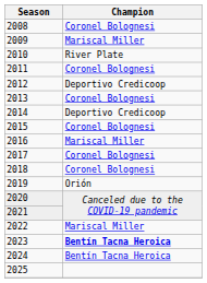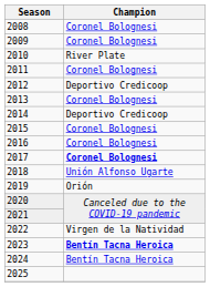2009 | Champion: Mariscal Miller -> Coronel Bolognesi
2016 | Champion: Mariscal Miller -> Coronel Bolognesi
2017 | Champion: normal -> bold
2018 | Champion: Coronel Bolognesi -> Unión Alfonso Ugarte
2022 | Champion: Mariscal Miller -> Virgen de la Natividad
